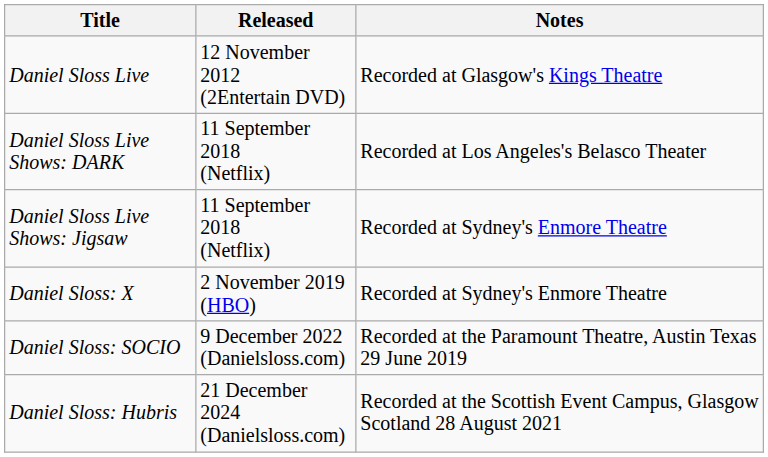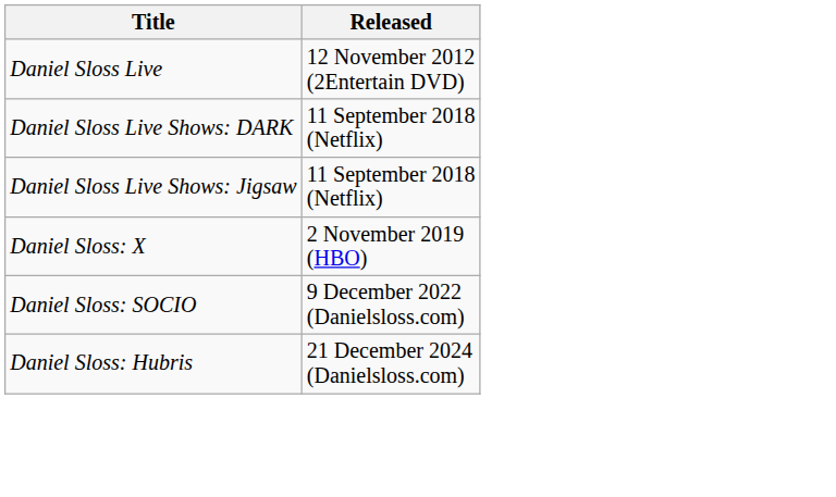- column: Notes | Recorded at Glasgow's Kings Theatre | Recorded at Los Angeles's Belasco Theater | Recorded at Sydney's Enmore Theatre | Recorded at Sydney's Enmore Theatre | Recorded at the Paramount Theatre, Austin Texas 29 June 2019 | Recorded at the Scottish Event Campus, Glasgow Scotland 28 August 2021
